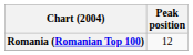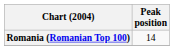Romania (Romanian Top 100) | Peak position: 12 -> 14
